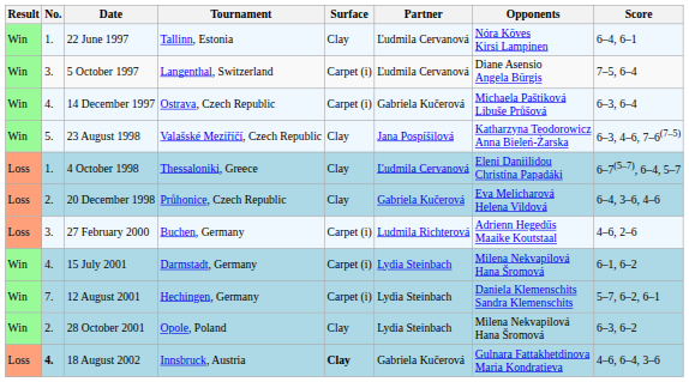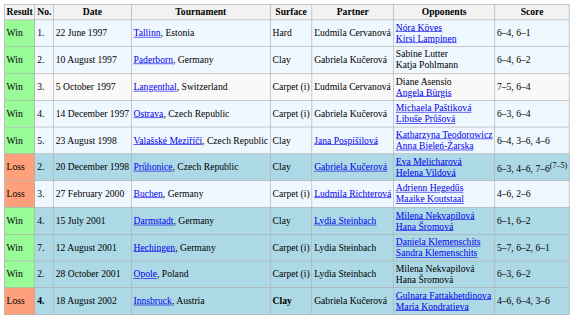22 June 1997 | Surface: Clay -> Hard
+ row: Win | 2. | 10 August 1997 | Paderborn, Germany | Clay | Gabriela Kučerová | Sabine Lutter Katja Pohlmann | 6–4, 6–2
23 August 1998 | Score: 6–3, 4–6, 7–6(7–5) -> 6–4, 3–6, 4–6
- row: Loss | 1. | 4 October 1998 | Thessaloniki, Greece | Clay | Ľudmila Cervanová | Eleni Daniilidou Christína Papadáki | 6–7(5–7), 6–4, 5–7
20 December 1998 | Score: 6–4, 3–6, 4–6 -> 6–3, 4–6, 7–6(7–5)
15 July 2001 | Surface: Carpet (i) -> Clay
28 October 2001 | Surface: Clay -> Carpet (i)
